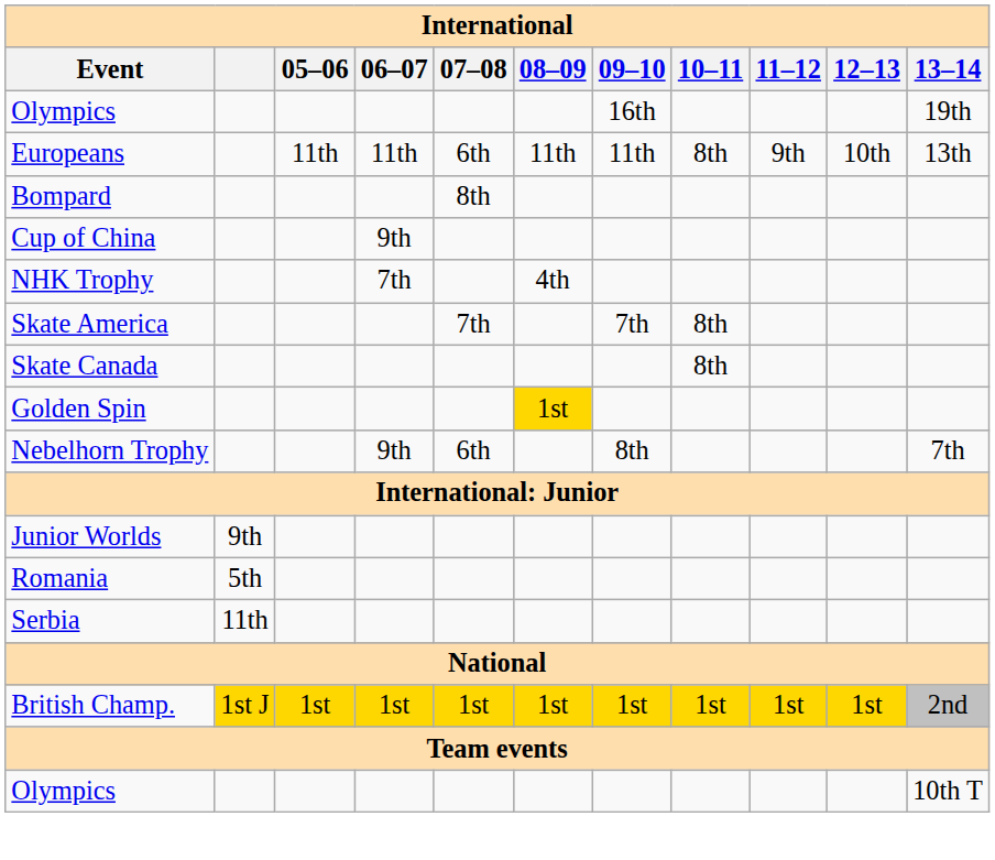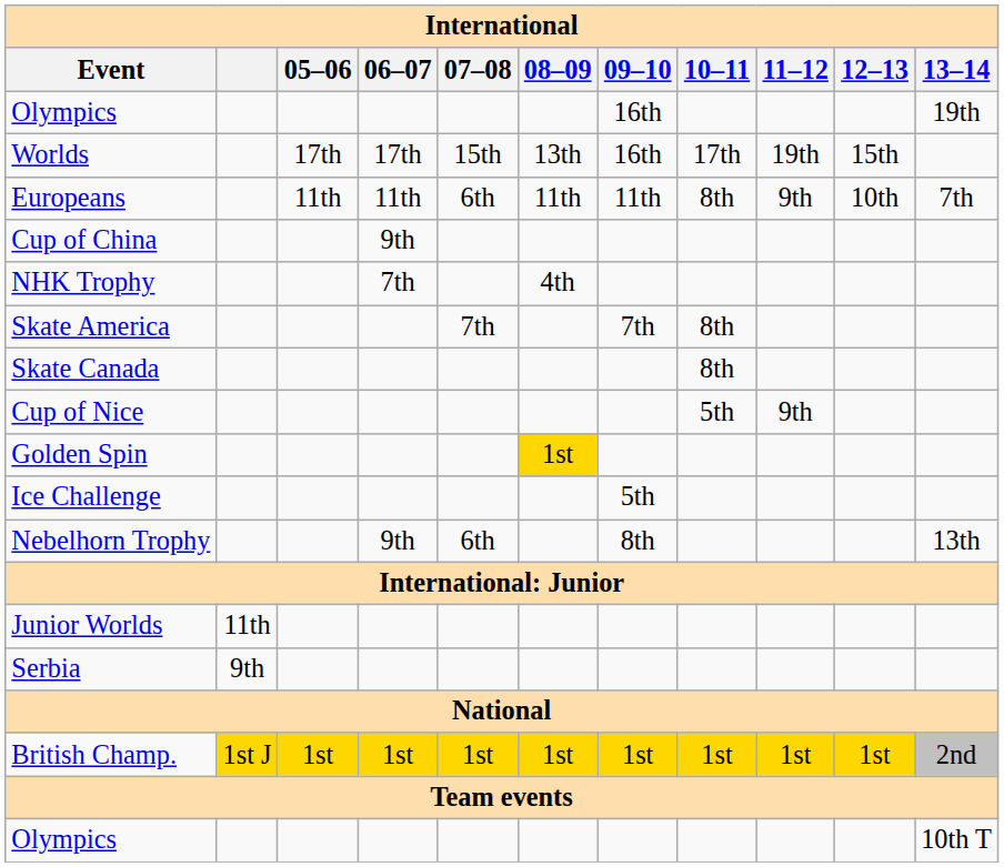+ row: Worlds | 17th | 17th | 15th | 13th | 16th | 17th | 19th | 15th
Europeans | 13–14: 13th -> 7th
- row: Bompard | 8th
+ row: Cup of Nice | 5th | 9th
+ row: Ice Challenge | 5th
Nebelhorn Trophy | 13–14: 7th -> 13th
Junior Worlds | column 2: 9th -> 11th
- row: Romania | 5th
Serbia | column 2: 11th -> 9th
